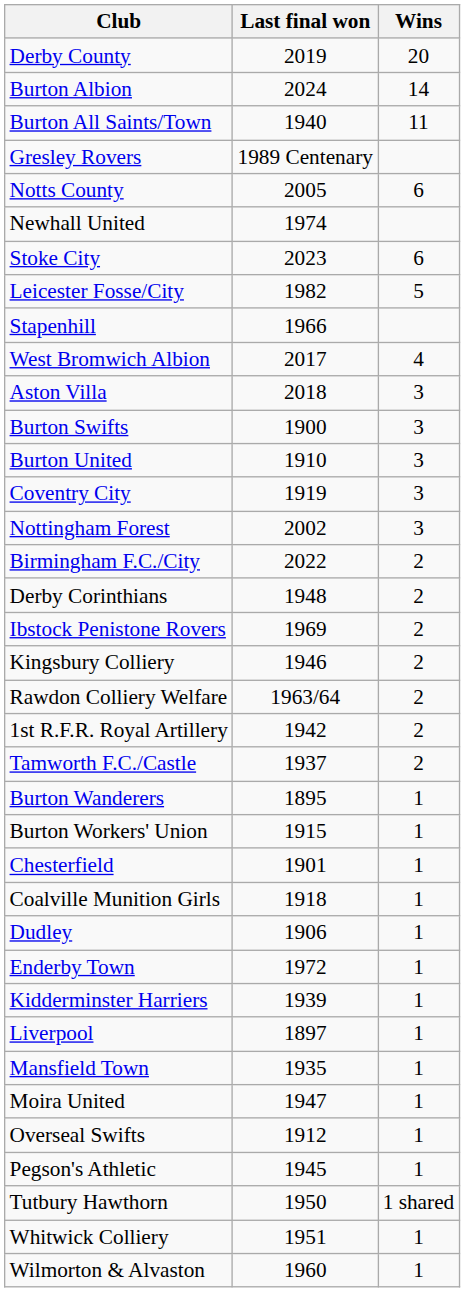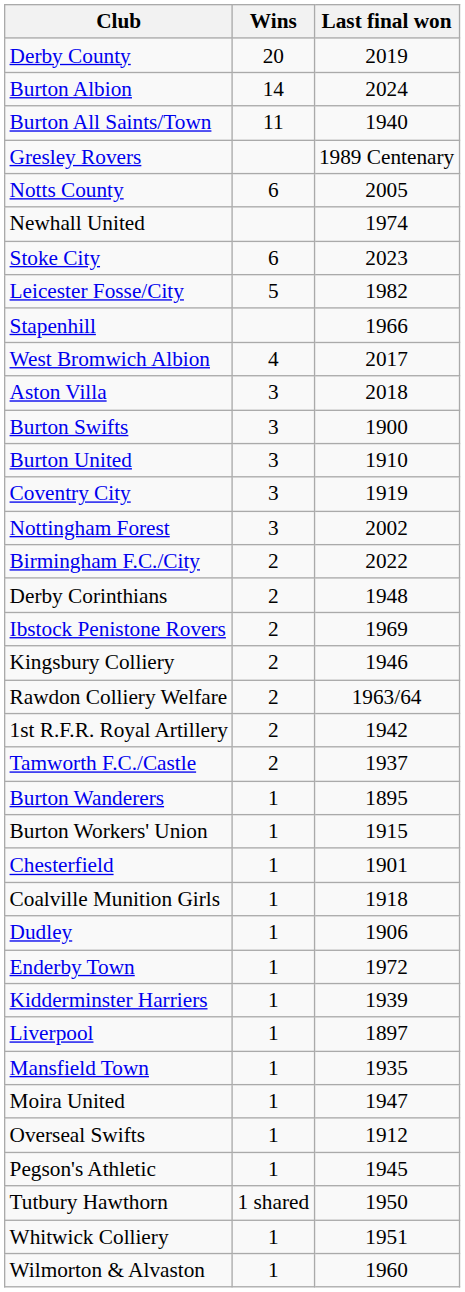columns swapped: Wins <-> Last final won
